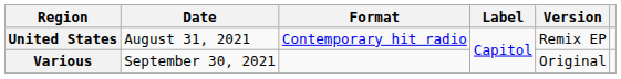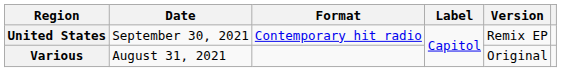United States | Date: August 31, 2021 -> September 30, 2021
Various | Date: September 30, 2021 -> August 31, 2021
